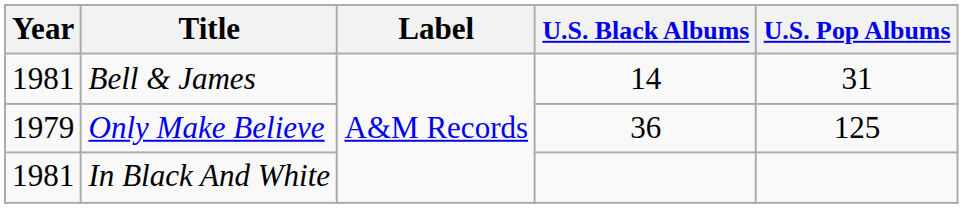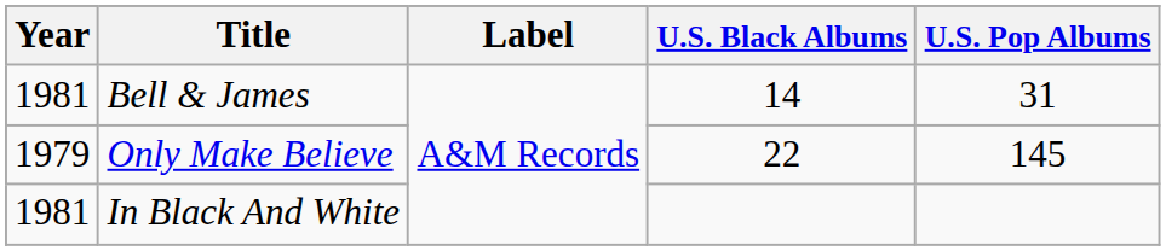Only Make Believe | U.S. Black Albums: 36 -> 22
Only Make Believe | U.S. Pop Albums: 125 -> 145
